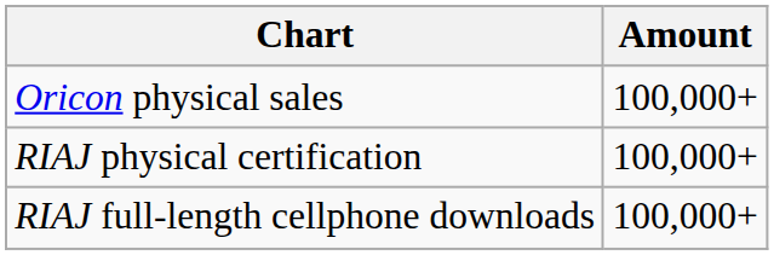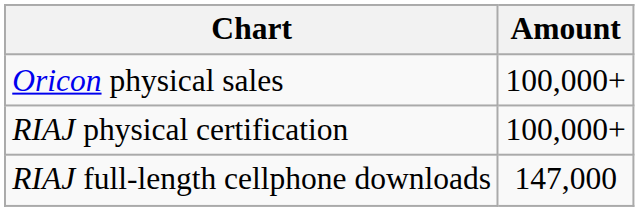RIAJ full-length cellphone downloads | Amount: 100,000+ -> 147,000
